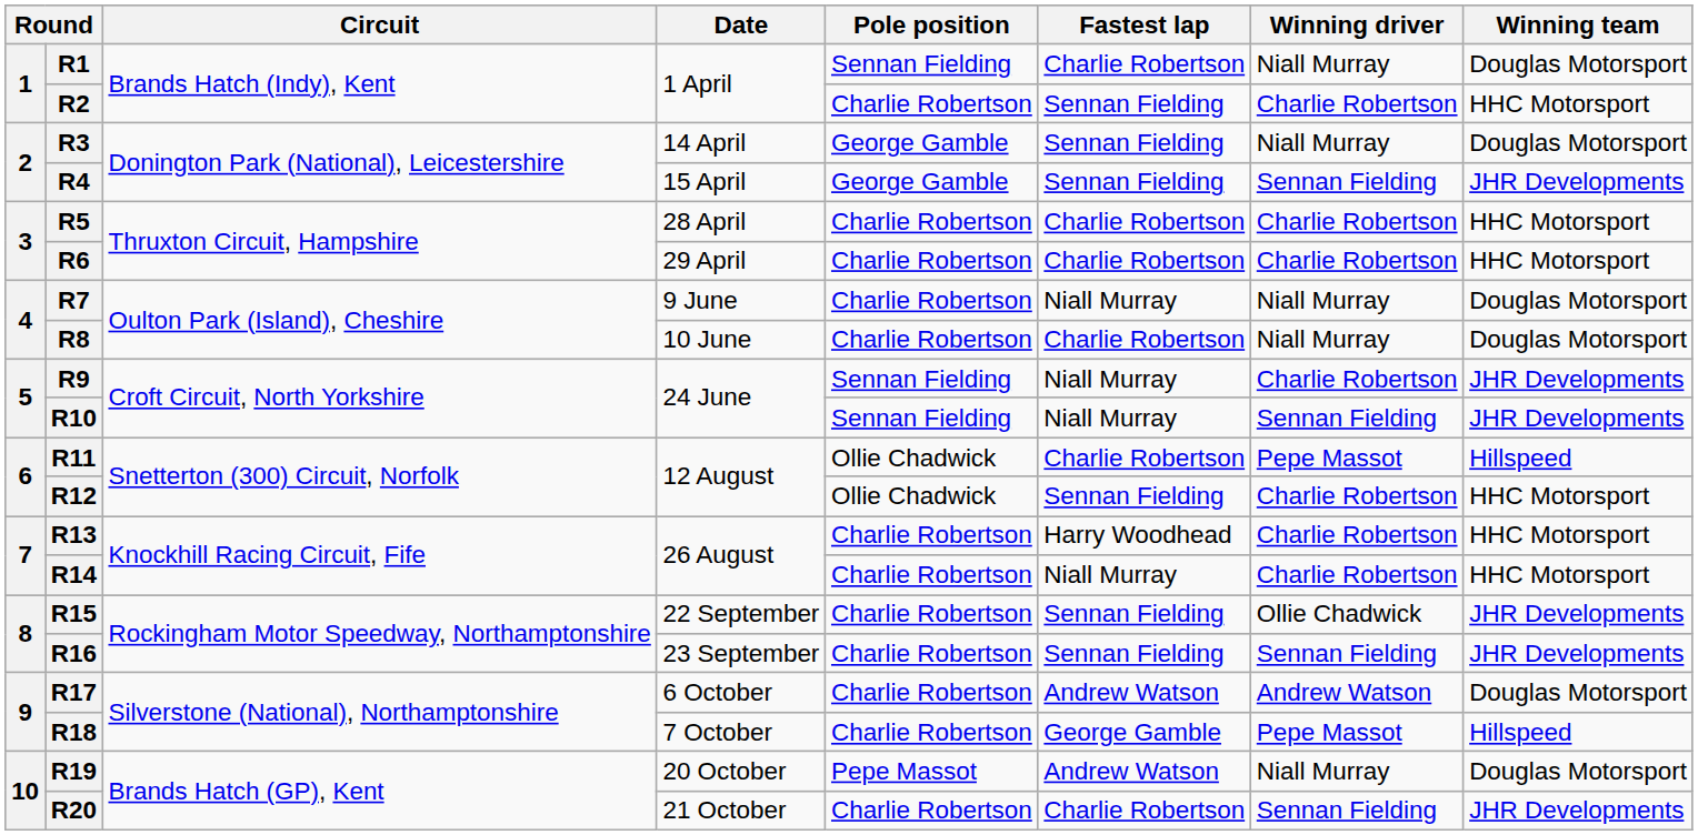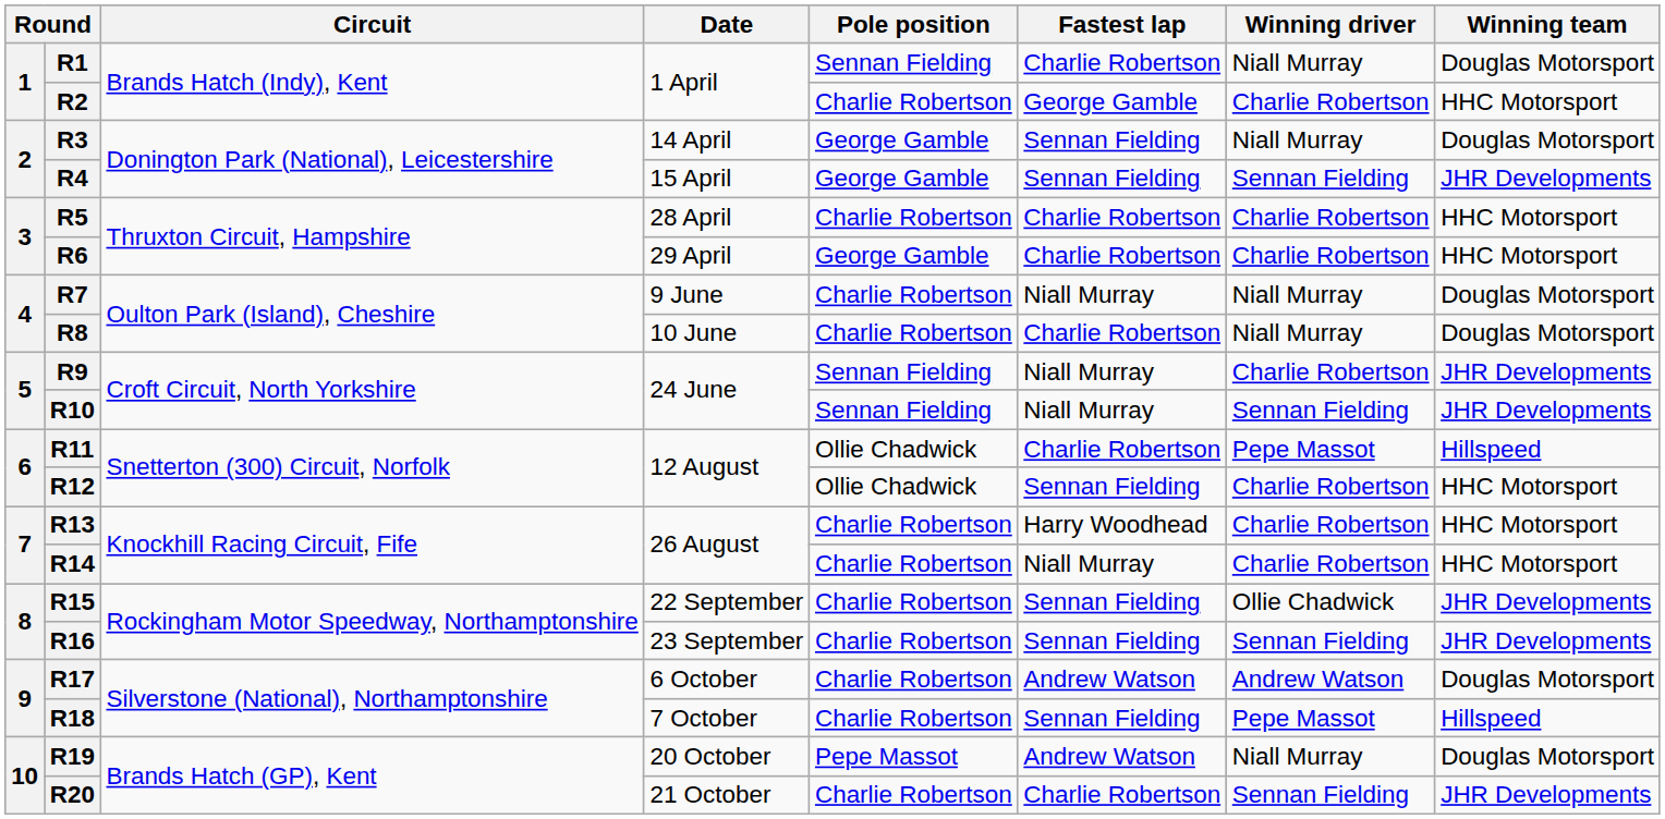R2 | Fastest lap: Sennan Fielding -> George Gamble
R6 | Pole position: Charlie Robertson -> George Gamble
R18 | Fastest lap: George Gamble -> Sennan Fielding
